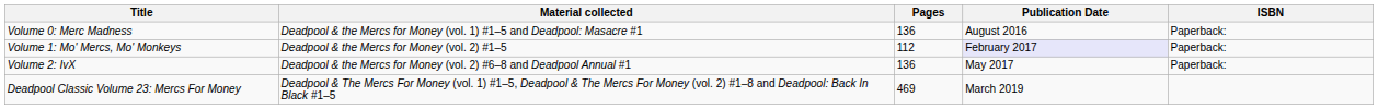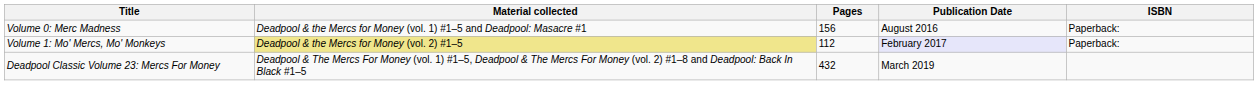Volume 0: Merc Madness | Pages: 136 -> 156
Volume 1: Mo' Mercs, Mo' Monkeys | Material collected: no background -> khaki background
- row: Volume 2: IvX | Deadpool & the Mercs for Money (vol. 2) #6–8 and Deadpool Annual #1 | 136 | May 2017 | Paperback:
Deadpool Classic Volume 23: Mercs For Money | Pages: 469 -> 432
